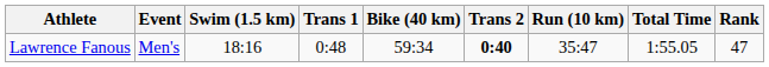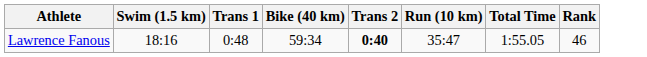- column: Event | Men's
Lawrence Fanous | Rank: 47 -> 46
